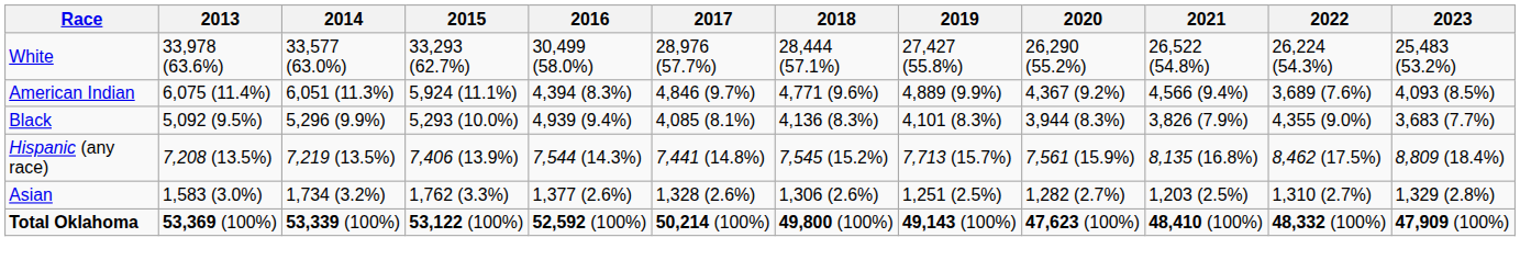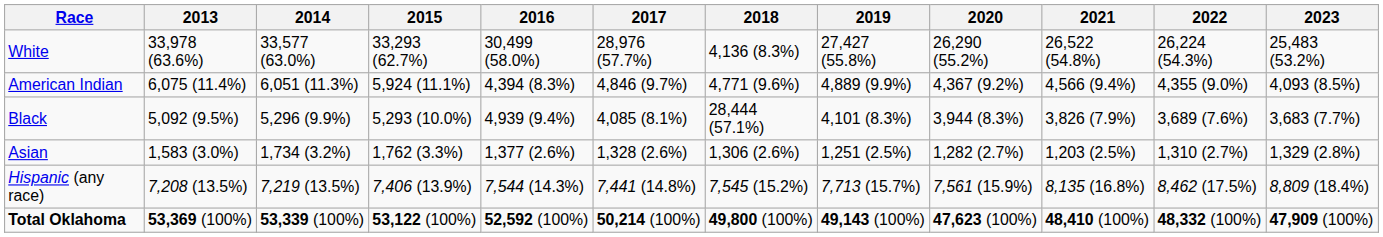White | 2018: 28,444 (57.1%) -> 4,136 (8.3%)
American Indian | 2022: 3,689 (7.6%) -> 4,355 (9.0%)
Black | 2018: 4,136 (8.3%) -> 28,444 (57.1%)
Black | 2022: 4,355 (9.0%) -> 3,689 (7.6%)
rows swapped: Asian <-> Hispanic (any race)
